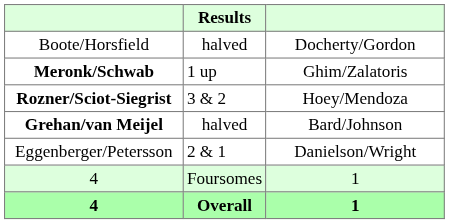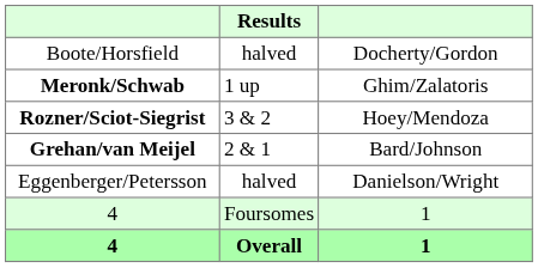Grehan/van Meijel | Results: halved -> 2 & 1
Eggenberger/Petersson | Results: 2 & 1 -> halved
